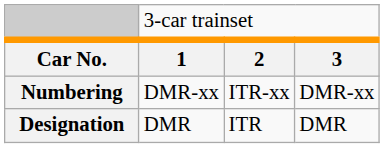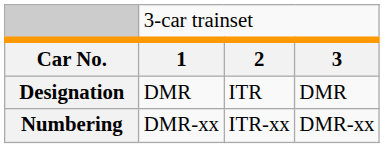rows swapped: Designation <-> Numbering
